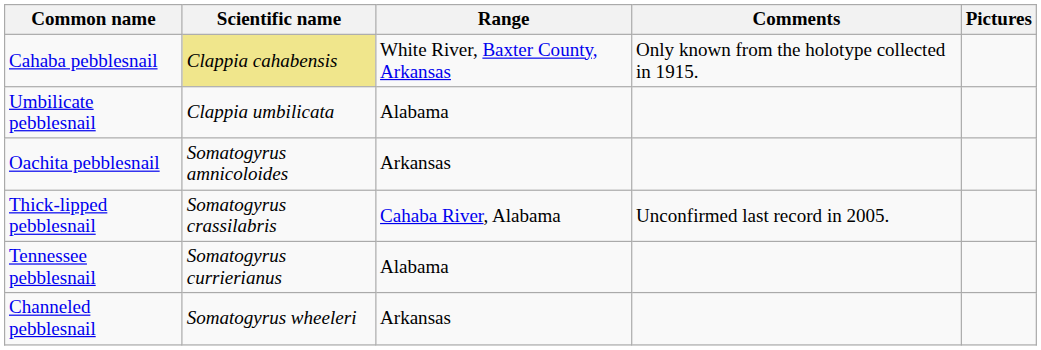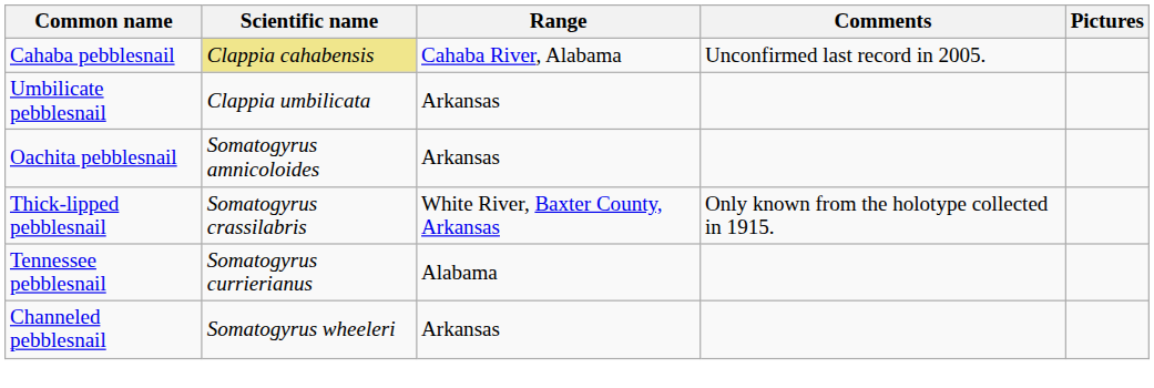Cahaba pebblesnail | Range: White River, Baxter County, Arkansas -> Cahaba River, Alabama
Cahaba pebblesnail | Comments: Only known from the holotype collected in 1915. -> Unconfirmed last record in 2005.
Umbilicate pebblesnail | Range: Alabama -> Arkansas
Thick-lipped pebblesnail | Range: Cahaba River, Alabama -> White River, Baxter County, Arkansas
Thick-lipped pebblesnail | Comments: Unconfirmed last record in 2005. -> Only known from the holotype collected in 1915.
